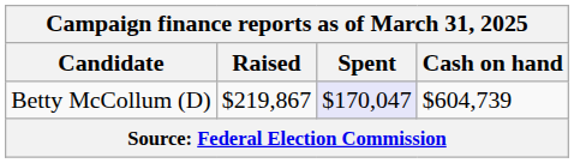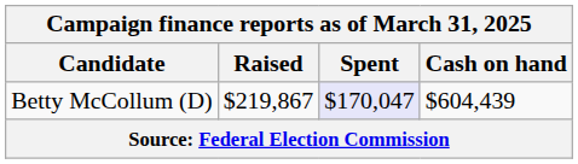Betty McCollum (D) | Cash on hand: $604,739 -> $604,439
